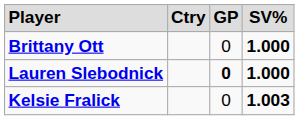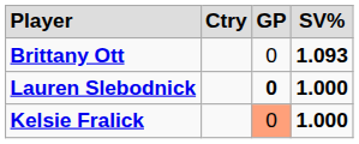Brittany Ott | column 4: 1.000 -> 1.093
Kelsie Fralick | column 3: no background -> lightsalmon background
Kelsie Fralick | column 4: 1.003 -> 1.000
